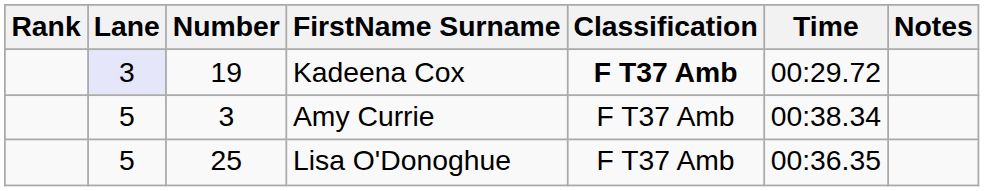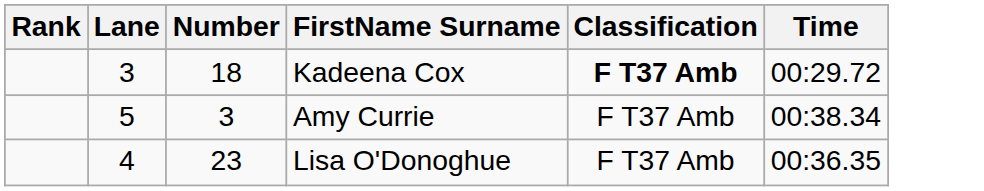- column: Notes
Kadeena Cox | Lane: lavender background -> no background
Kadeena Cox | Number: 19 -> 18
Lisa O'Donoghue | Lane: 5 -> 4
Lisa O'Donoghue | Number: 25 -> 23
